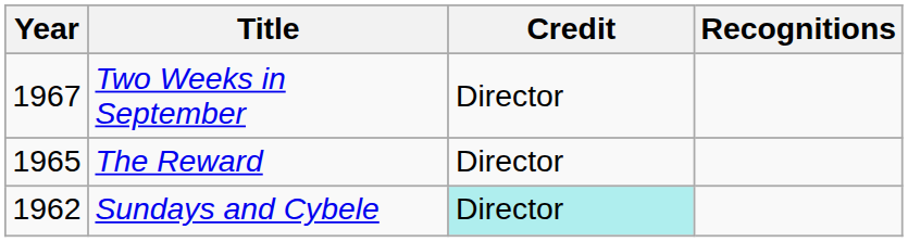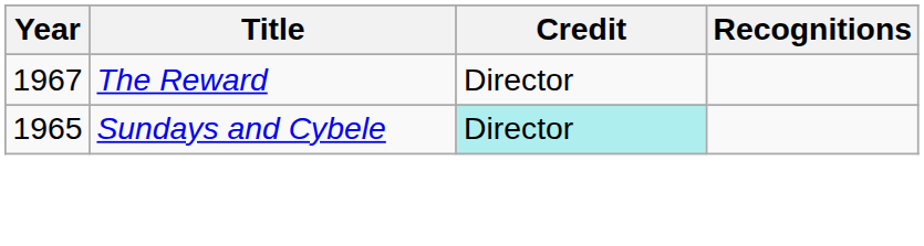- row: 1967 | Two Weeks in September | Director
The Reward | Year: 1965 -> 1967
Sundays and Cybele | Year: 1962 -> 1965
